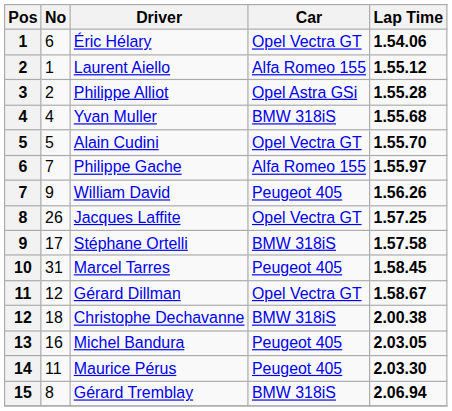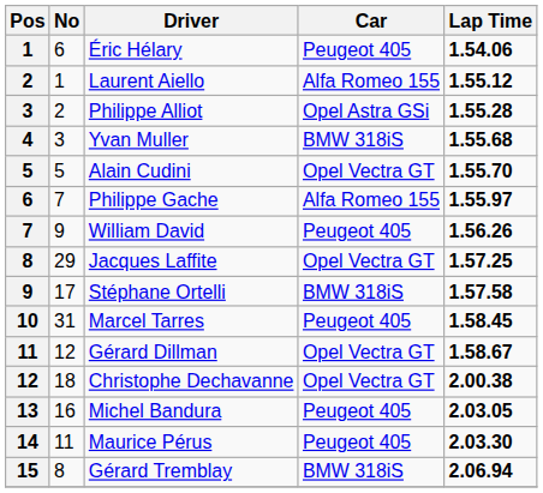Éric Hélary | Car: Opel Vectra GT -> Peugeot 405
Yvan Muller | No: 4 -> 3
Jacques Laffite | No: 26 -> 29
Christophe Dechavanne | Car: BMW 318iS -> Opel Vectra GT
